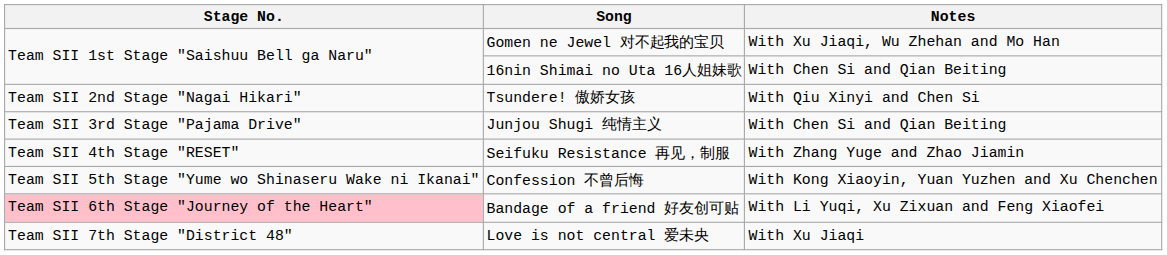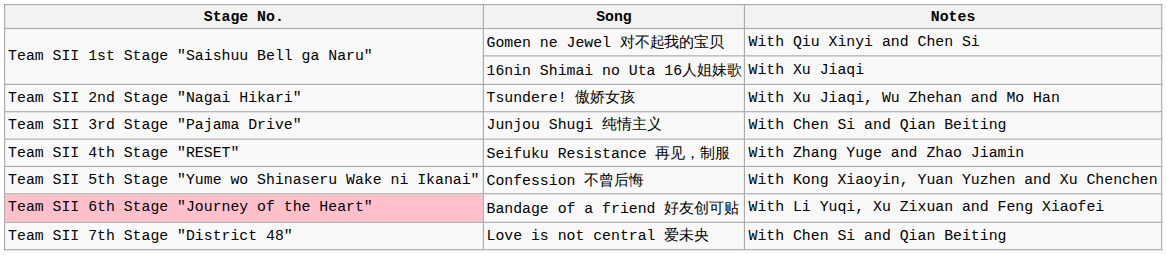Gomen ne Jewel 对不起我的宝贝 | Notes: With Xu Jiaqi, Wu Zhehan and Mo Han -> With Qiu Xinyi and Chen Si
16nin Shimai no Uta 16人姐妹歌 | Notes: With Chen Si and Qian Beiting -> With Xu Jiaqi
Tsundere! 傲娇女孩 | Notes: With Qiu Xinyi and Chen Si -> With Xu Jiaqi, Wu Zhehan and Mo Han
Love is not central 爱未央 | Notes: With Xu Jiaqi -> With Chen Si and Qian Beiting
